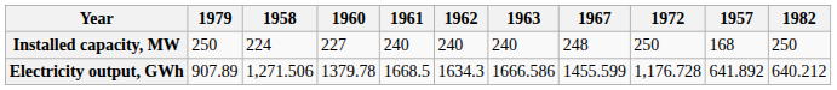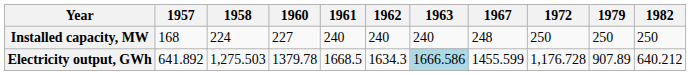columns swapped: 1957 <-> 1979
Electricity output, GWh | 1958: 1,271.506 -> 1,275.503
Electricity output, GWh | 1963: no background -> lightblue background
